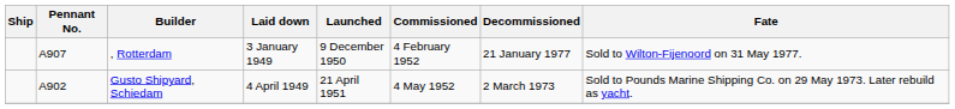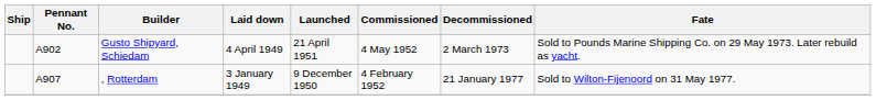rows swapped: , Rotterdam <-> Gusto Shipyard, Schiedam
